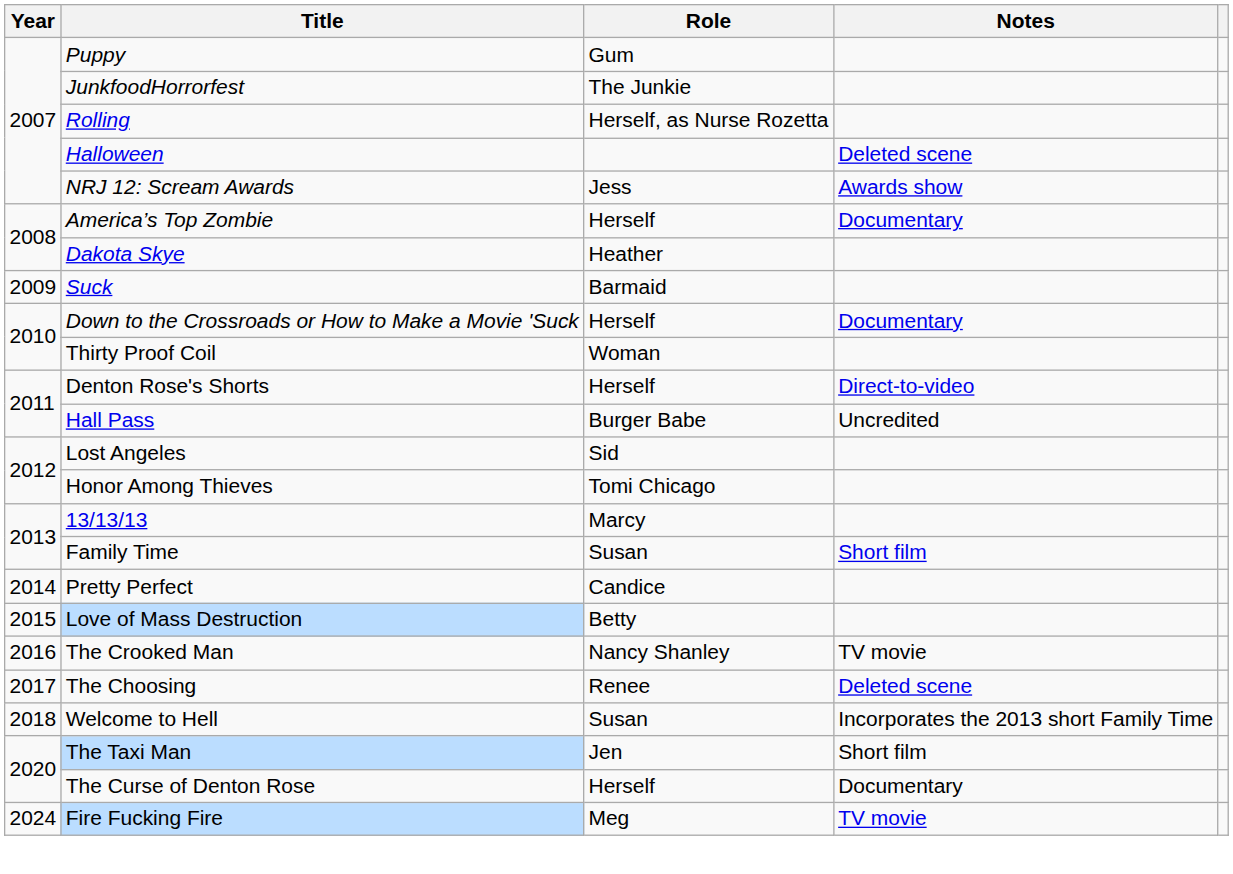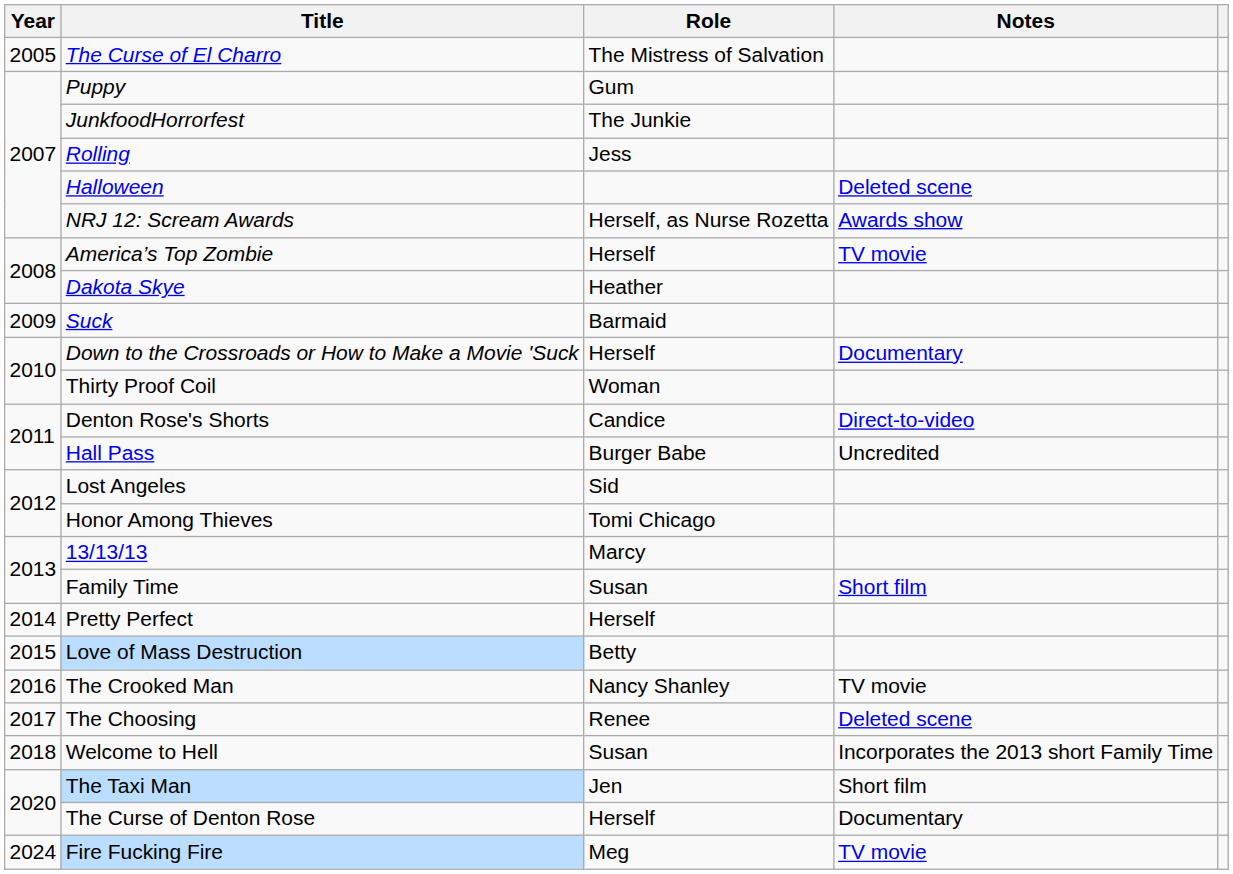+ row: 2005 | The Curse of El Charro | The Mistress of Salvation
Rolling | Role: Herself, as Nurse Rozetta -> Jess
NRJ 12: Scream Awards | Role: Jess -> Herself, as Nurse Rozetta
America’s Top Zombie | Notes: Documentary -> TV movie
Denton Rose's Shorts | Role: Herself -> Candice
Pretty Perfect | Role: Candice -> Herself
